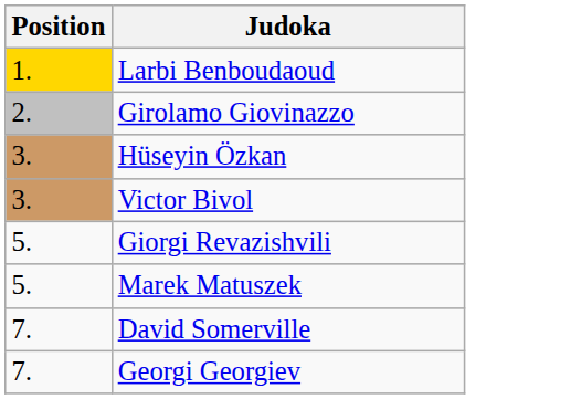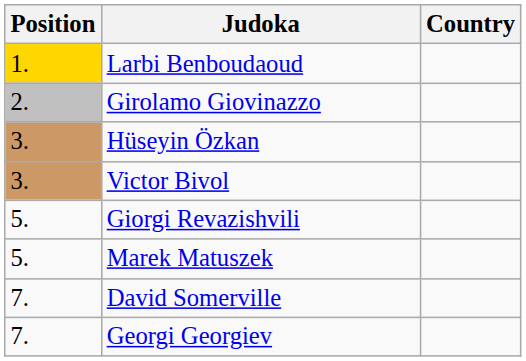+ column: Country
